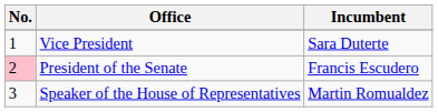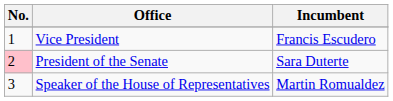Vice President | Incumbent: Sara Duterte -> Francis Escudero
President of the Senate | Incumbent: Francis Escudero -> Sara Duterte
